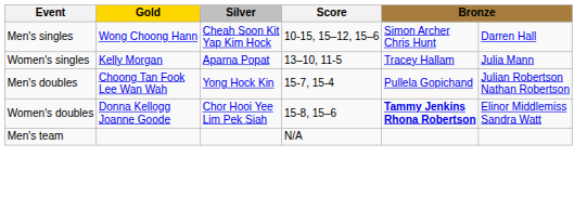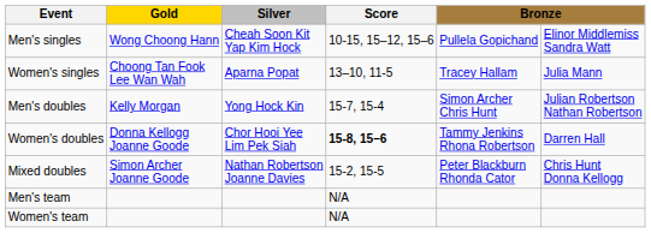Men's singles | column 5: Simon Archer Chris Hunt -> Pullela Gopichand
Men's singles | column 6: Darren Hall -> Elinor Middlemiss Sandra Watt
Women's singles | Gold: Kelly Morgan -> Choong Tan Fook Lee Wan Wah
Men's doubles | Gold: Choong Tan Fook Lee Wan Wah -> Kelly Morgan
Men's doubles | column 5: Pullela Gopichand -> Simon Archer Chris Hunt
Women's doubles | Score: normal -> bold
Women's doubles | column 5: bold -> normal
Women's doubles | column 6: Elinor Middlemiss Sandra Watt -> Darren Hall
+ row: Mixed doubles | Simon Archer Joanne Goode | Nathan Robertson Joanne Davies | 15-2, 15-5 | Peter Blackburn Rhonda Cator | Chris Hunt Donna Kellogg
+ row: Women's team | N/A
